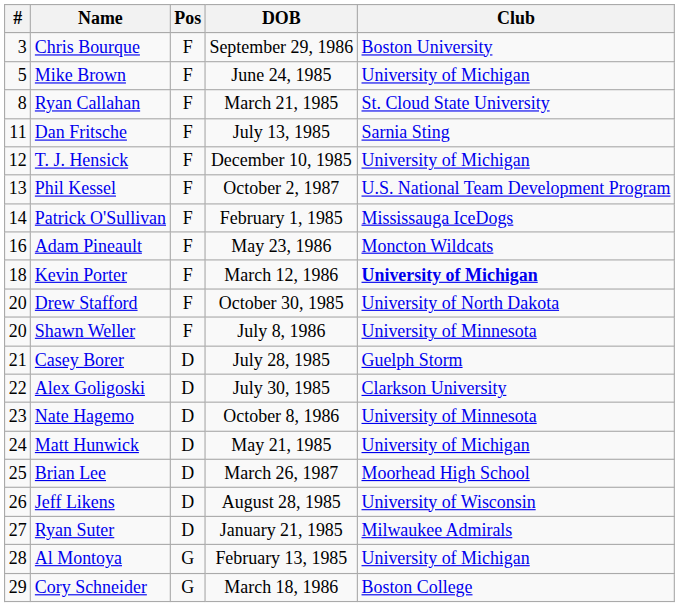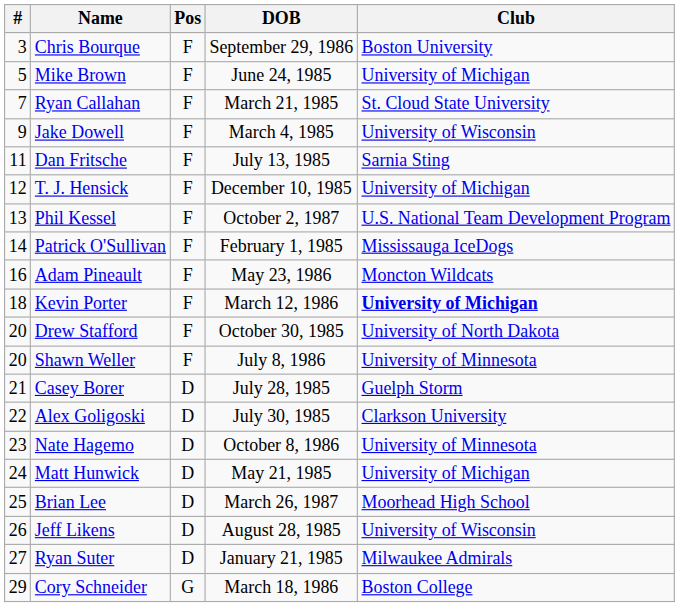Ryan Callahan | #: 8 -> 7
+ row: 9 | Jake Dowell | F | March 4, 1985 | University of Wisconsin
- row: 28 | Al Montoya | G | February 13, 1985 | University of Michigan
